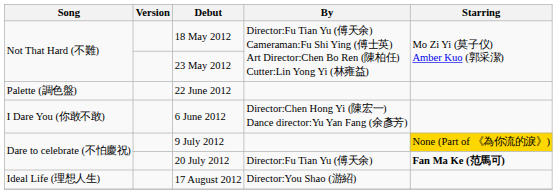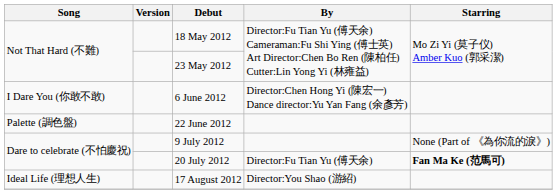rows swapped: 6 June 2012 <-> 22 June 2012
9 July 2012 | Starring: gold background -> no background
